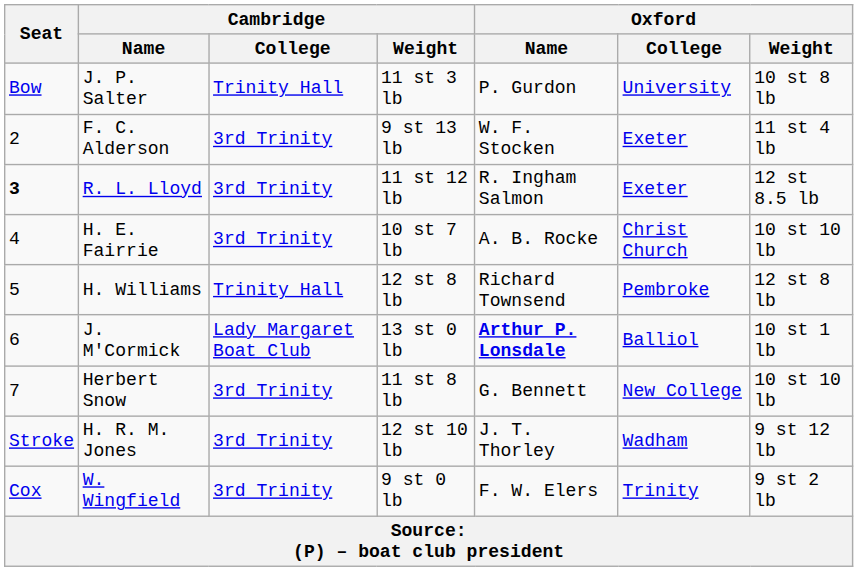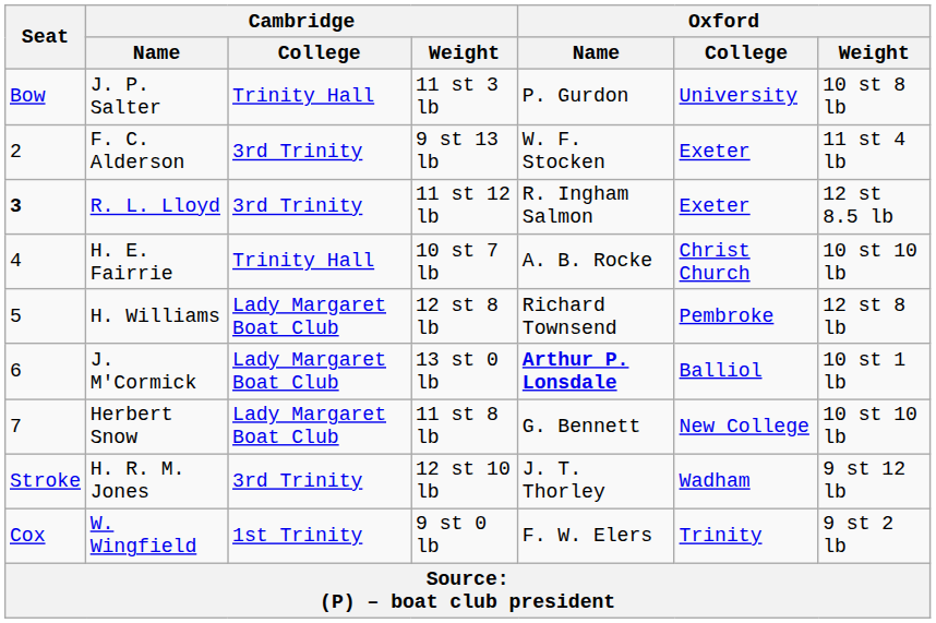H. E. Fairrie | Cambridge / College: 3rd Trinity -> Trinity Hall
H. Williams | Cambridge / College: Trinity Hall -> Lady Margaret Boat Club
Herbert Snow | Cambridge / College: 3rd Trinity -> Lady Margaret Boat Club
W. Wingfield | Cambridge / College: 3rd Trinity -> 1st Trinity
